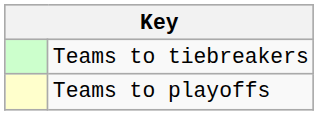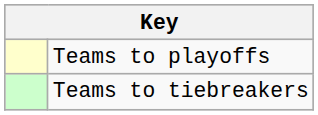rows swapped: Teams to playoffs <-> Teams to tiebreakers
